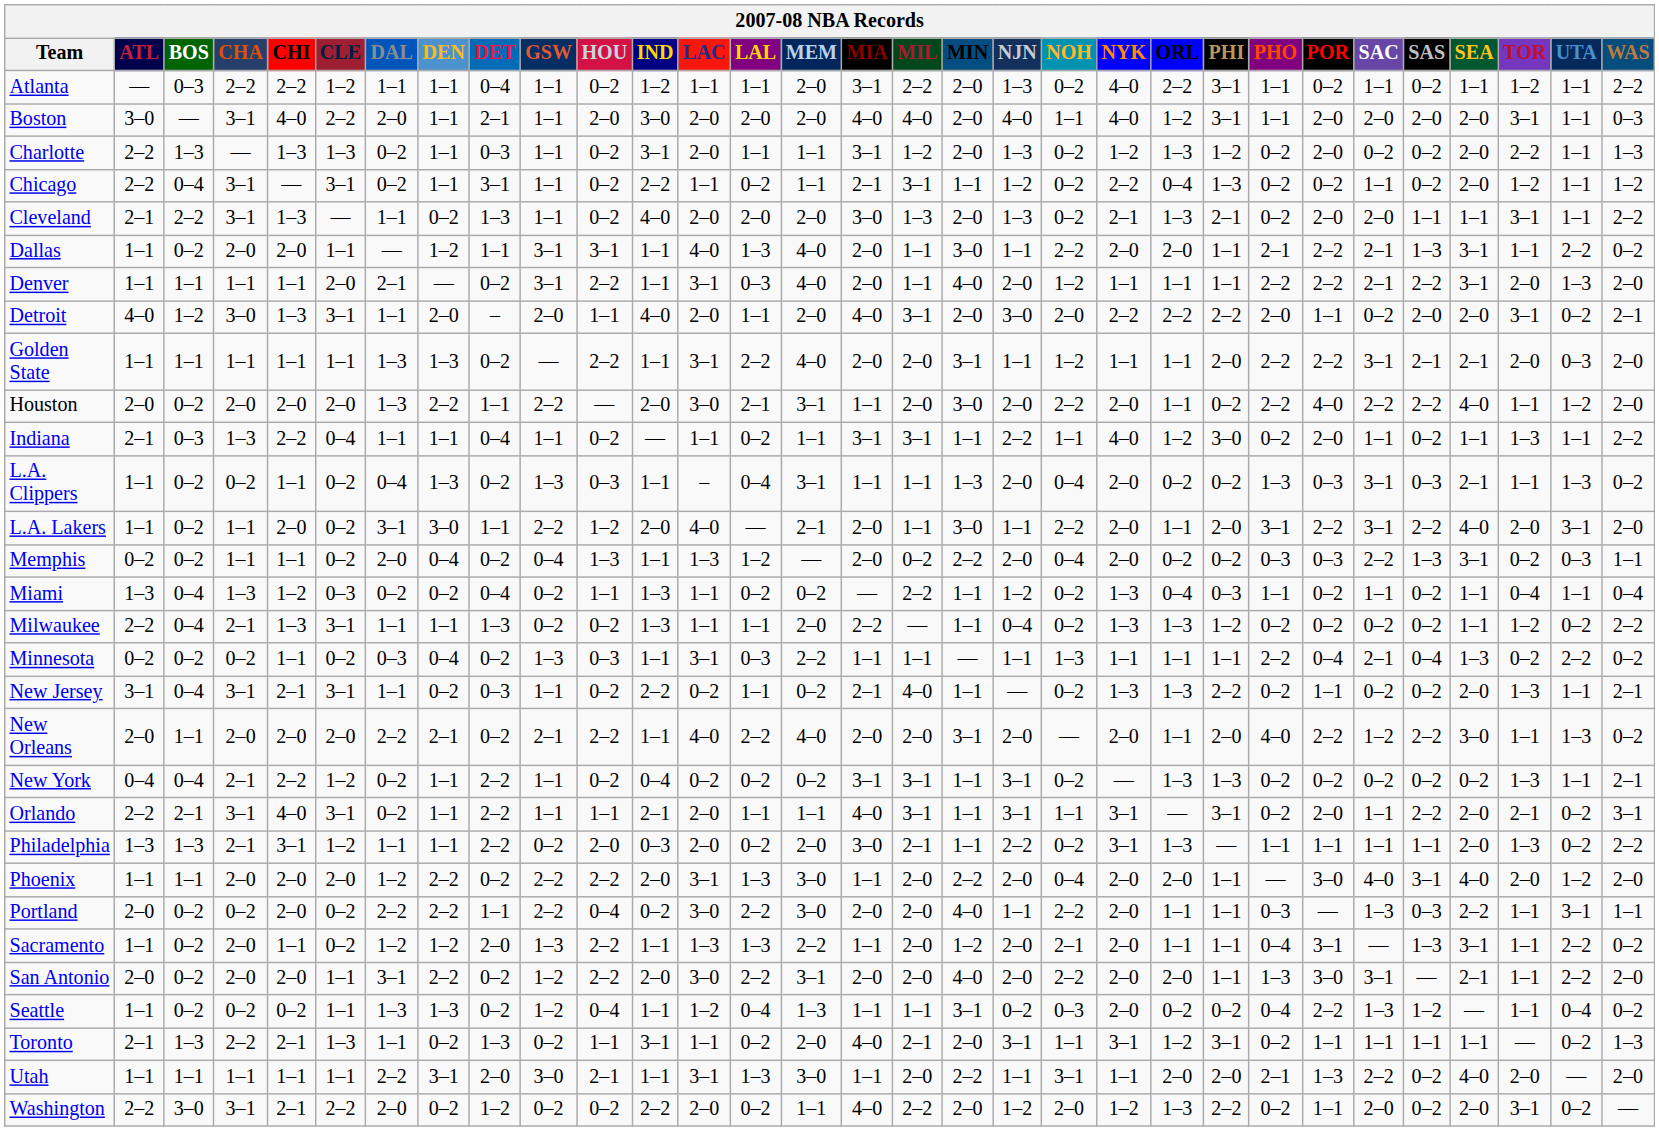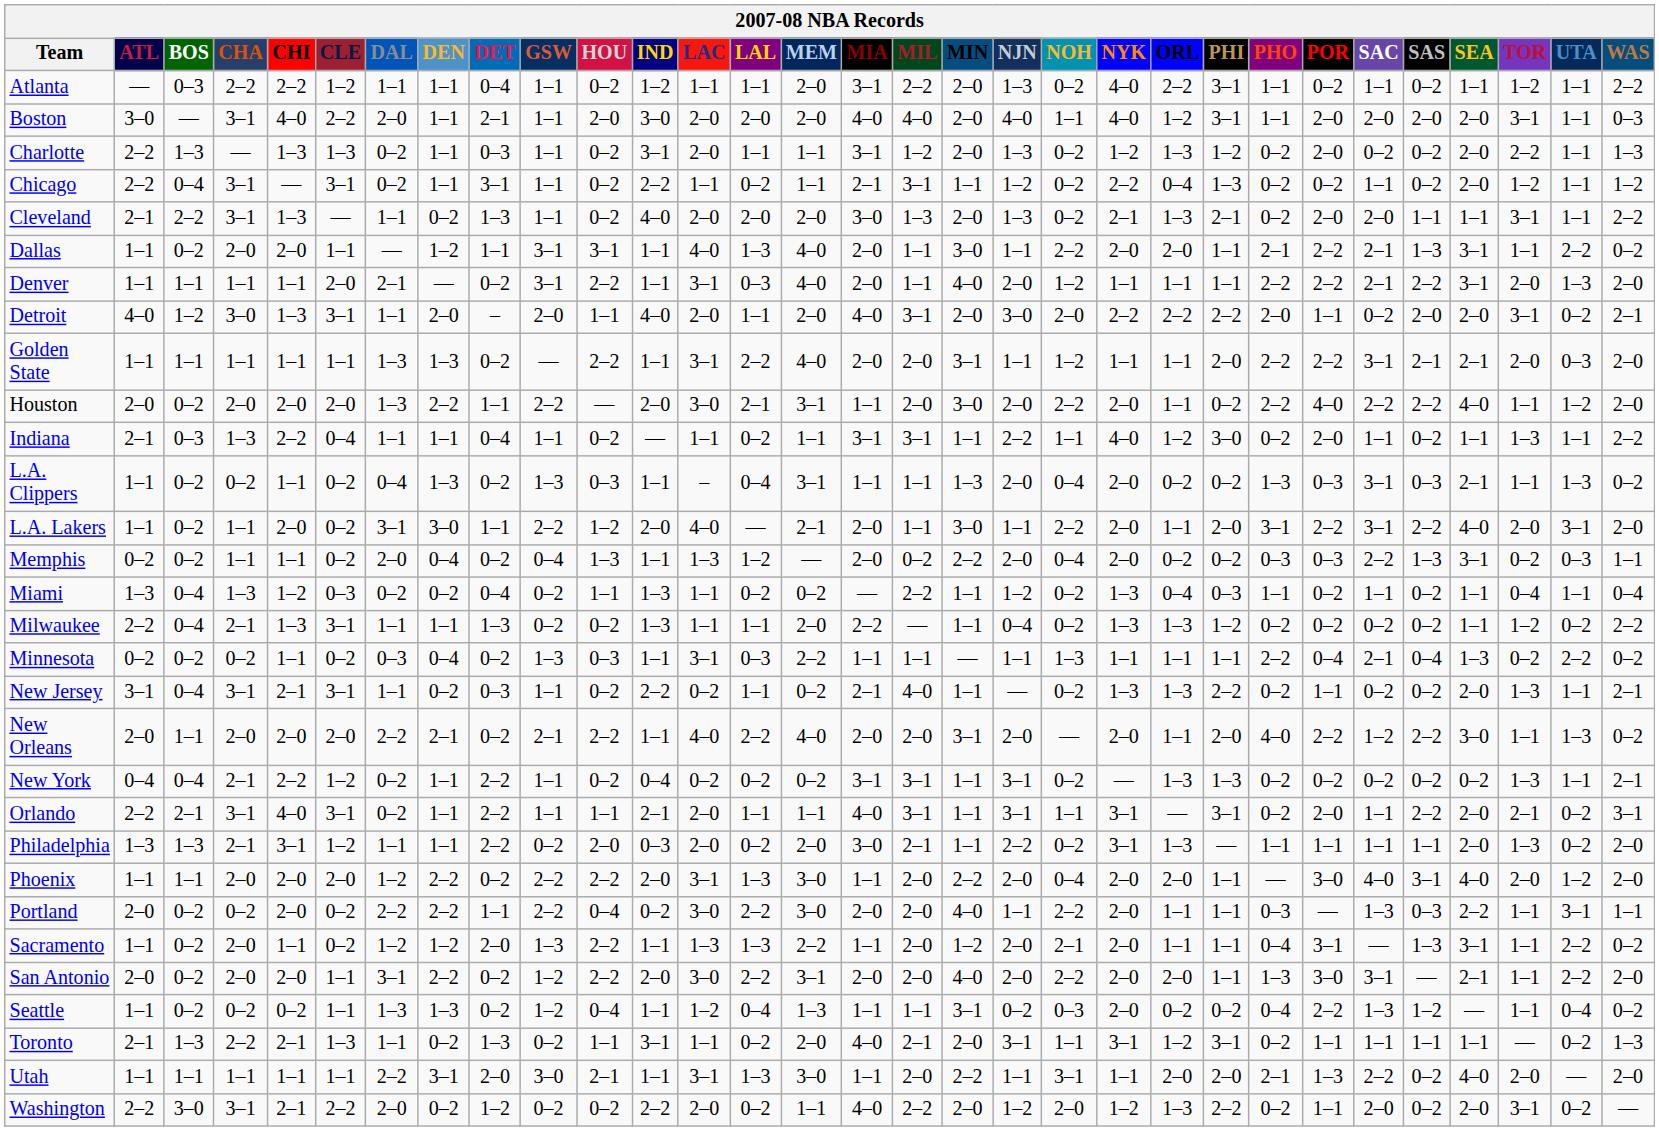Philadelphia | WAS: 2–2 -> 2–0
